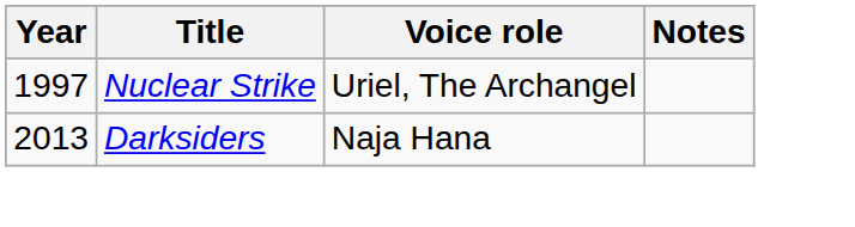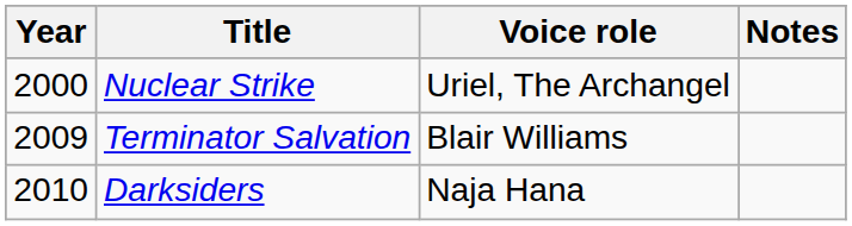Nuclear Strike | Year: 1997 -> 2000
+ row: 2009 | Terminator Salvation | Blair Williams
Darksiders | Year: 2013 -> 2010
